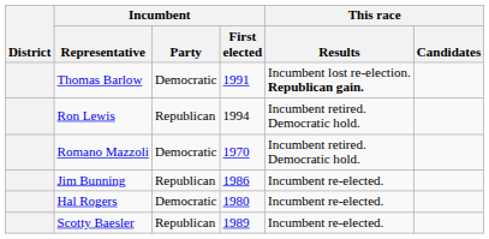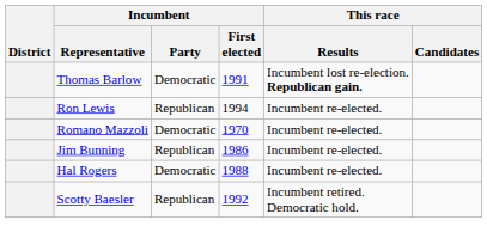Ron Lewis | This race / Results: Incumbent retired. Democratic hold. -> Incumbent re-elected.
Romano Mazzoli | This race / Results: Incumbent retired. Democratic hold. -> Incumbent re-elected.
Hal Rogers | Incumbent / First elected: 1980 -> 1988
Scotty Baesler | Incumbent / First elected: 1989 -> 1992
Scotty Baesler | This race / Results: Incumbent re-elected. -> Incumbent retired. Democratic hold.
